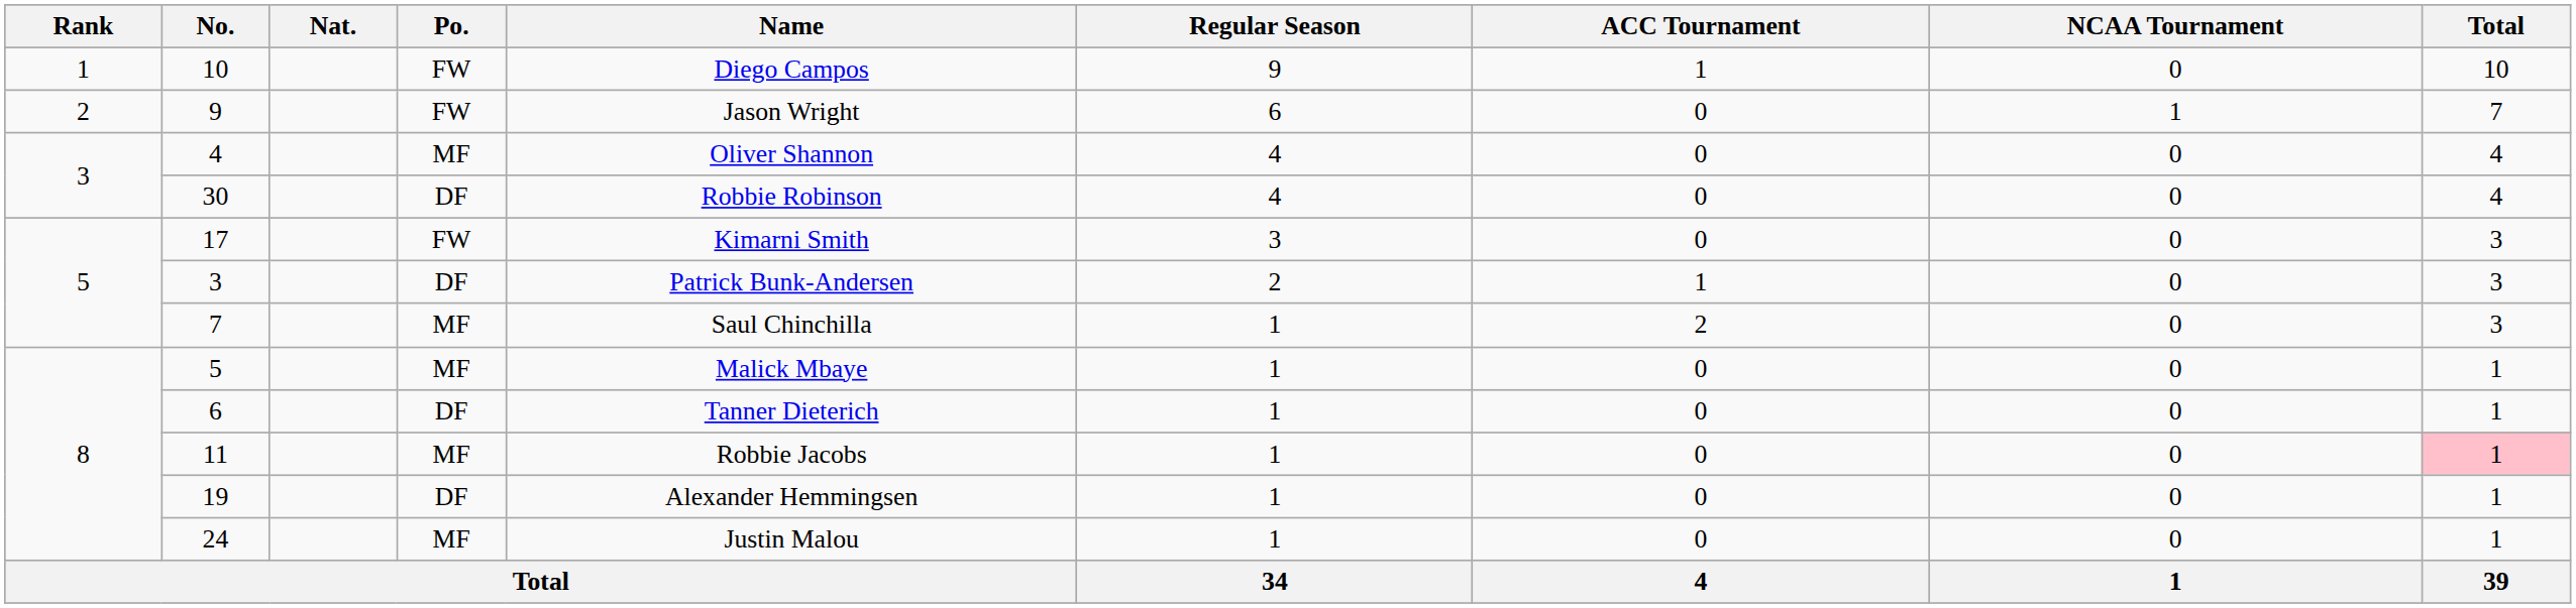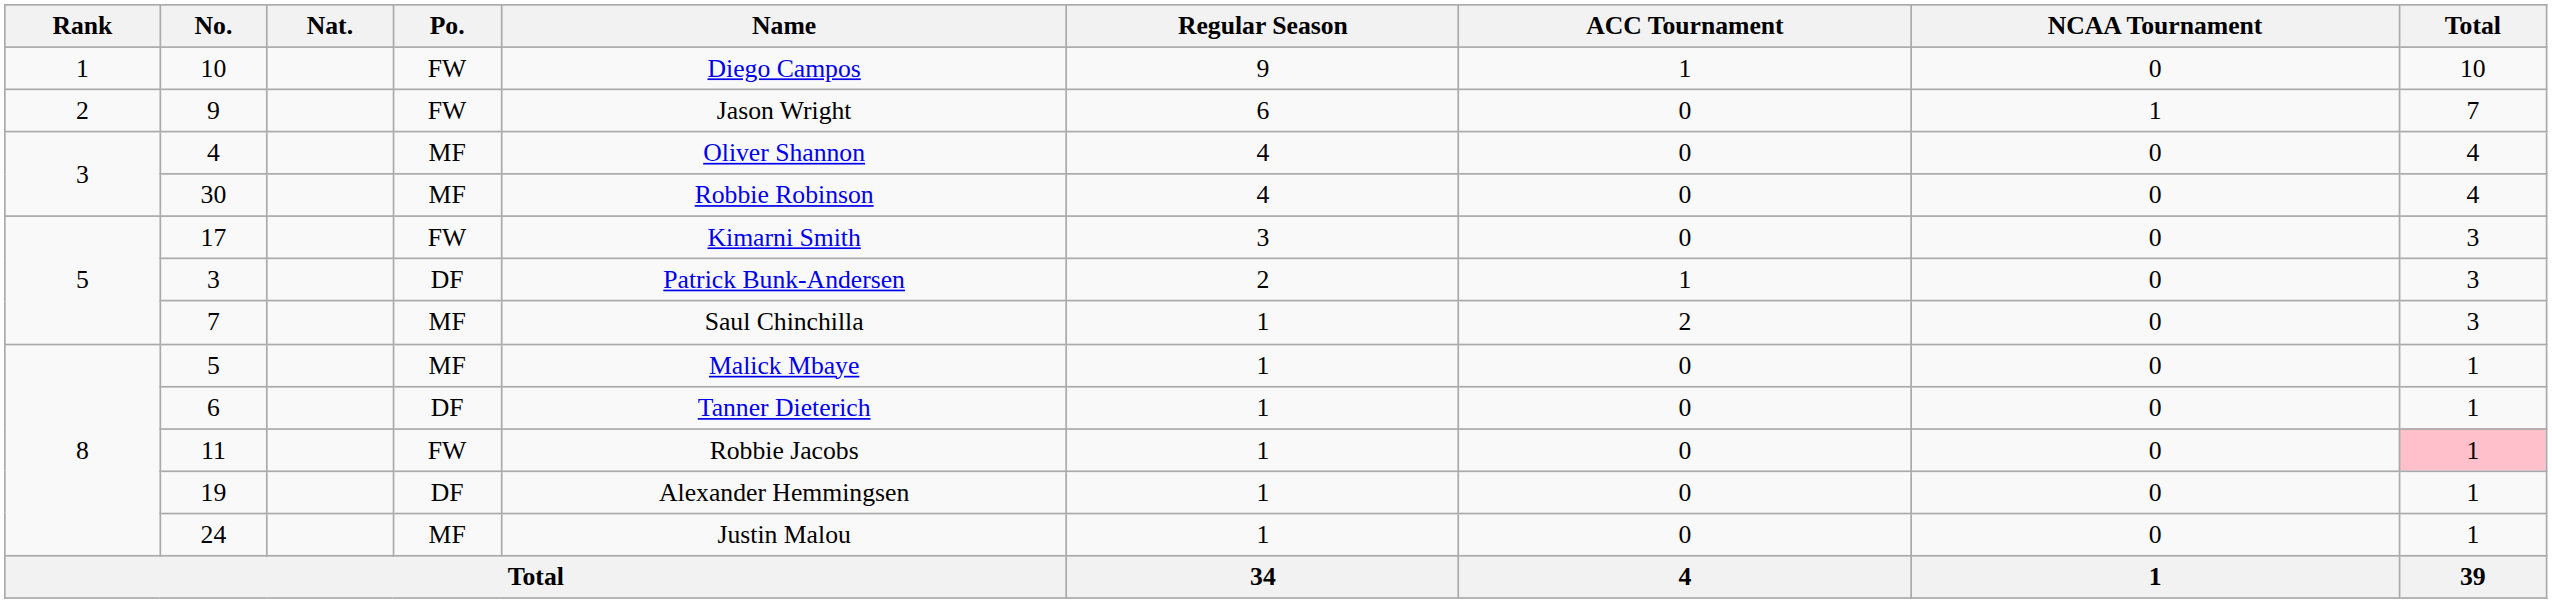30 | Po.: DF -> MF
11 | Po.: MF -> FW
